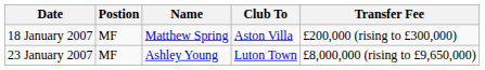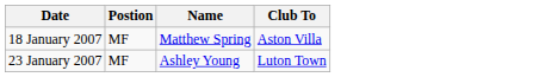- column: Transfer Fee | £200,000 (rising to £300,000) | £8,000,000 (rising to £9,650,000)
